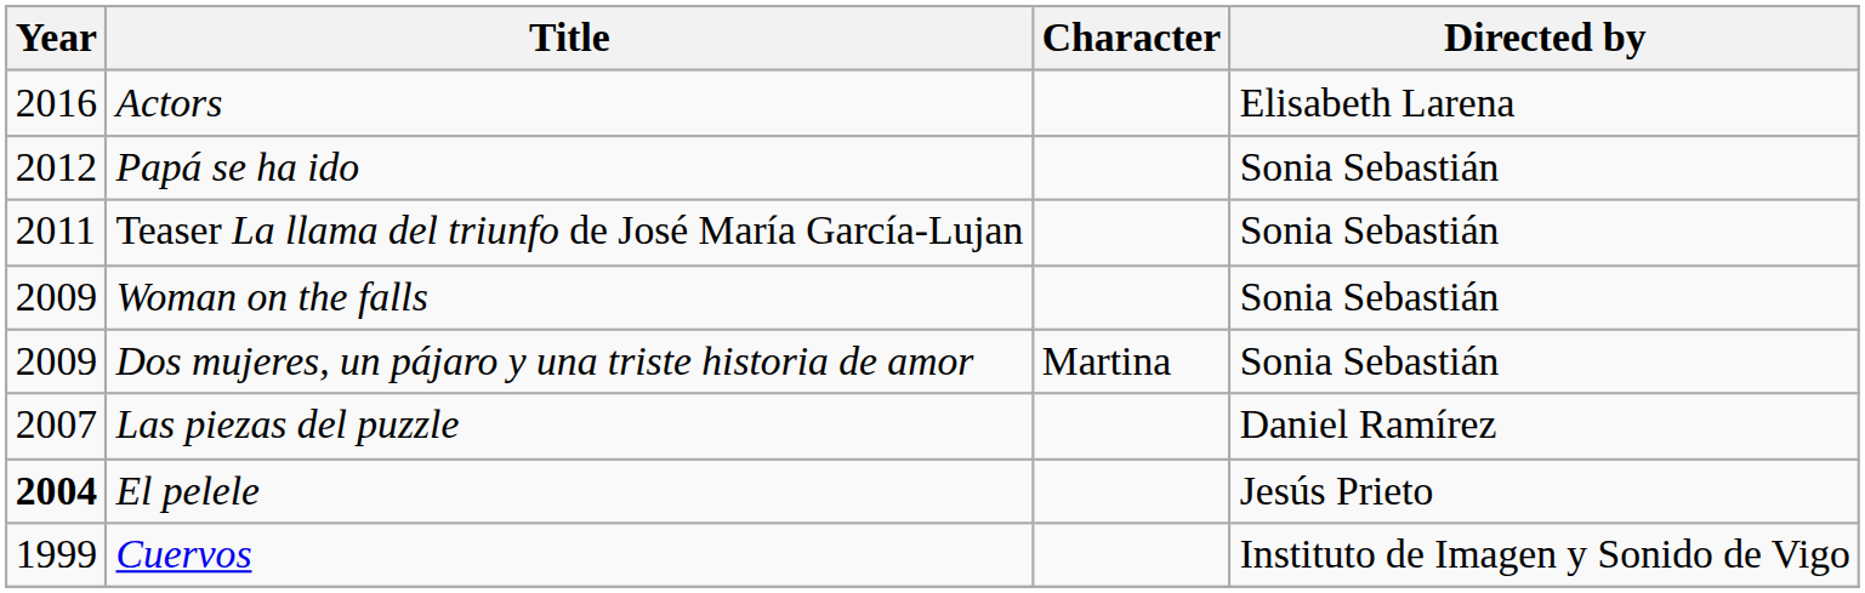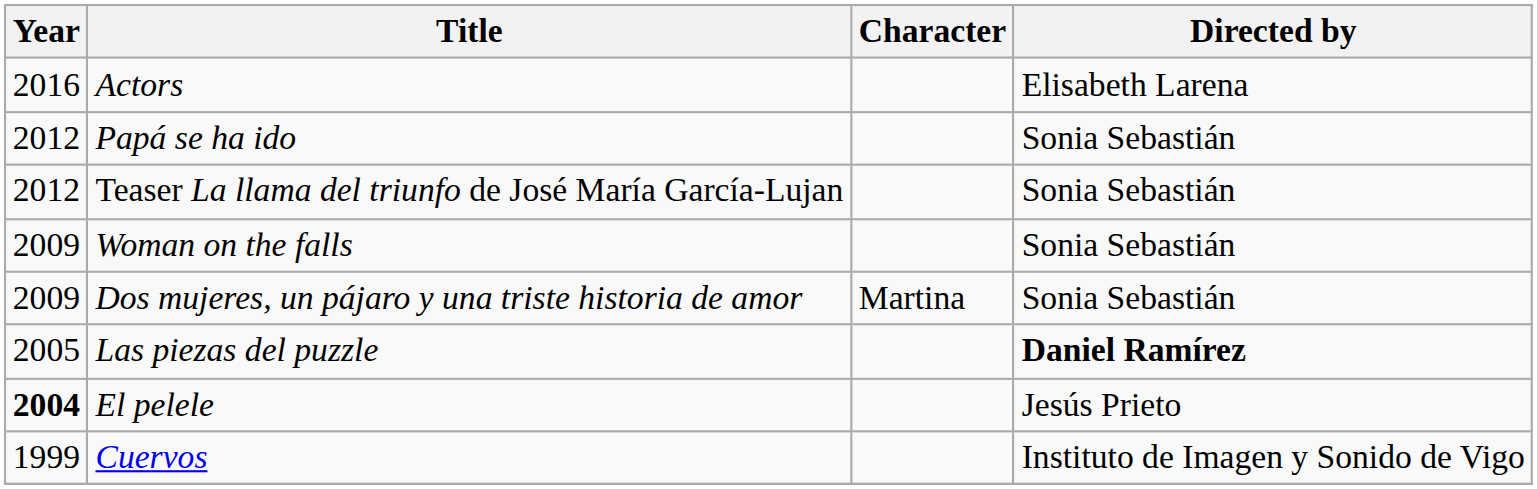Teaser La llama del triunfo de José María García-Lujan | Year: 2011 -> 2012
Las piezas del puzzle | Year: 2007 -> 2005
Las piezas del puzzle | Directed by: normal -> bold
